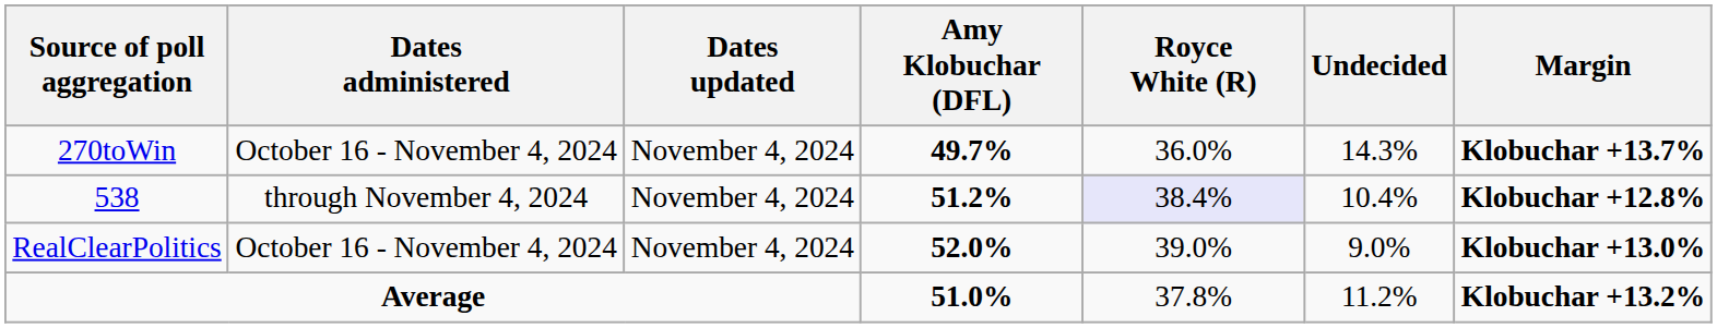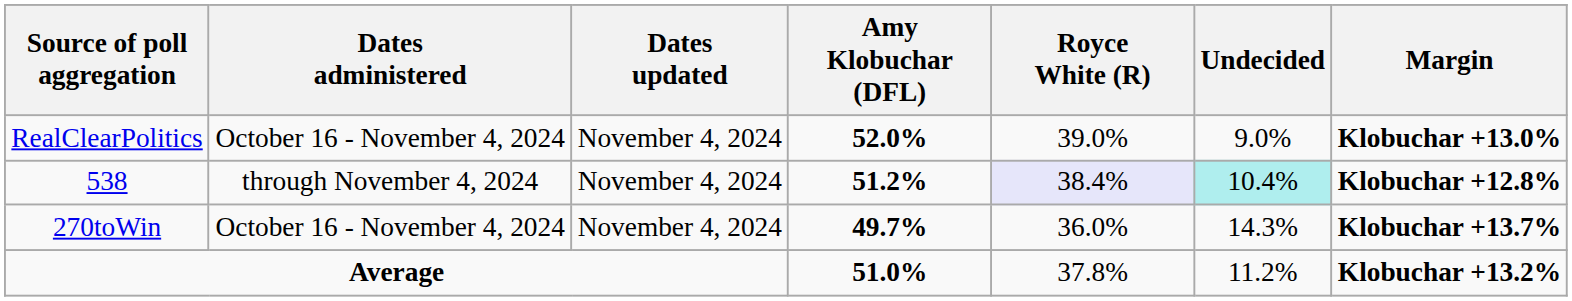rows swapped: RealClearPolitics <-> 270toWin
538 | Undecided: no background -> paleturquoise background
